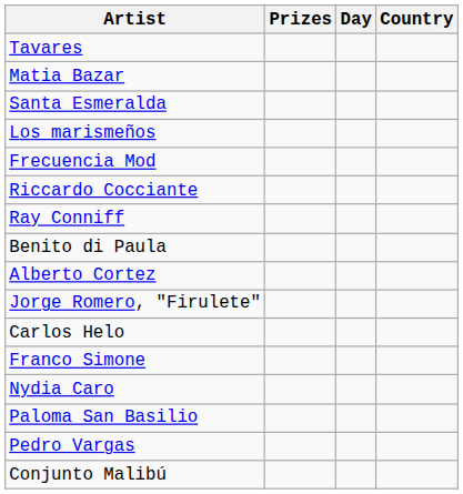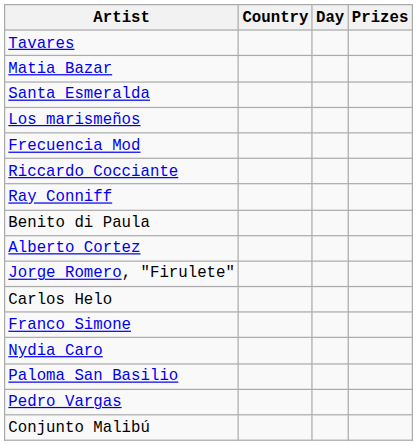columns swapped: Country <-> Prizes
